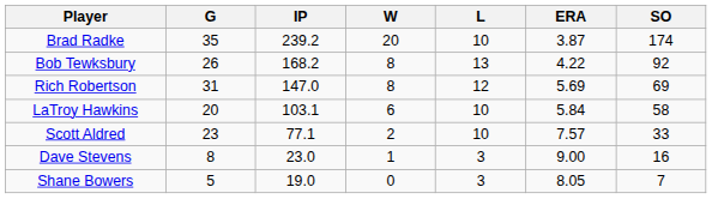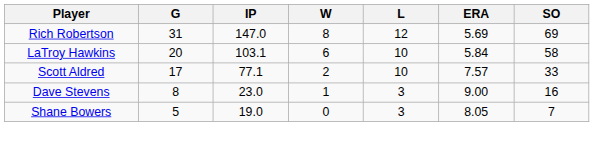- row: Brad Radke | 35 | 239.2 | 20 | 10 | 3.87 | 174
- row: Bob Tewksbury | 26 | 168.2 | 8 | 13 | 4.22 | 92
Scott Aldred | G: 23 -> 17
